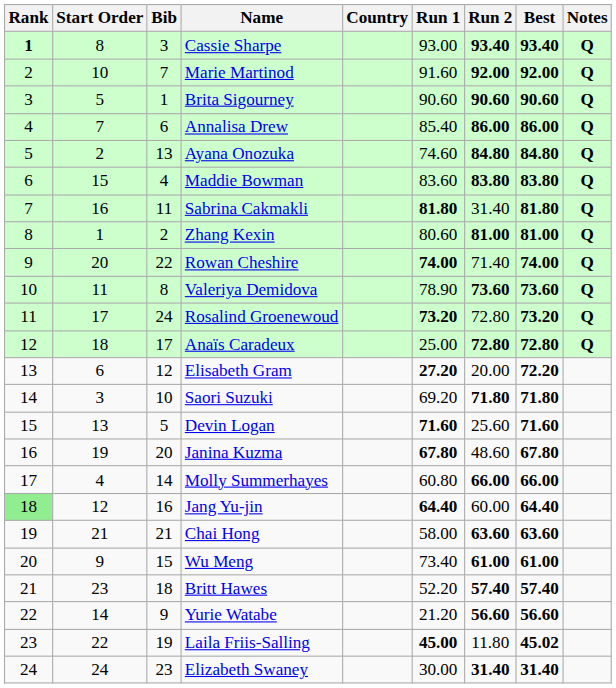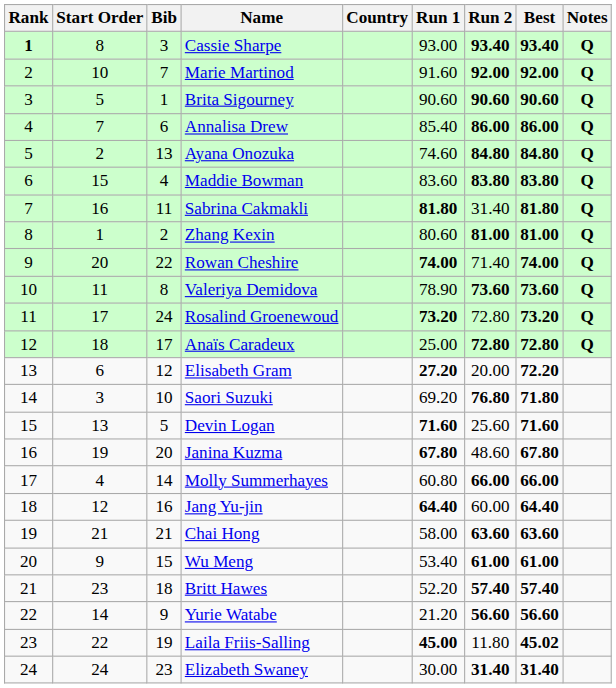Saori Suzuki | Run 2: 71.80 -> 76.80
Jang Yu-jin | Rank: lightgreen background -> no background
Wu Meng | Run 1: 73.40 -> 53.40
